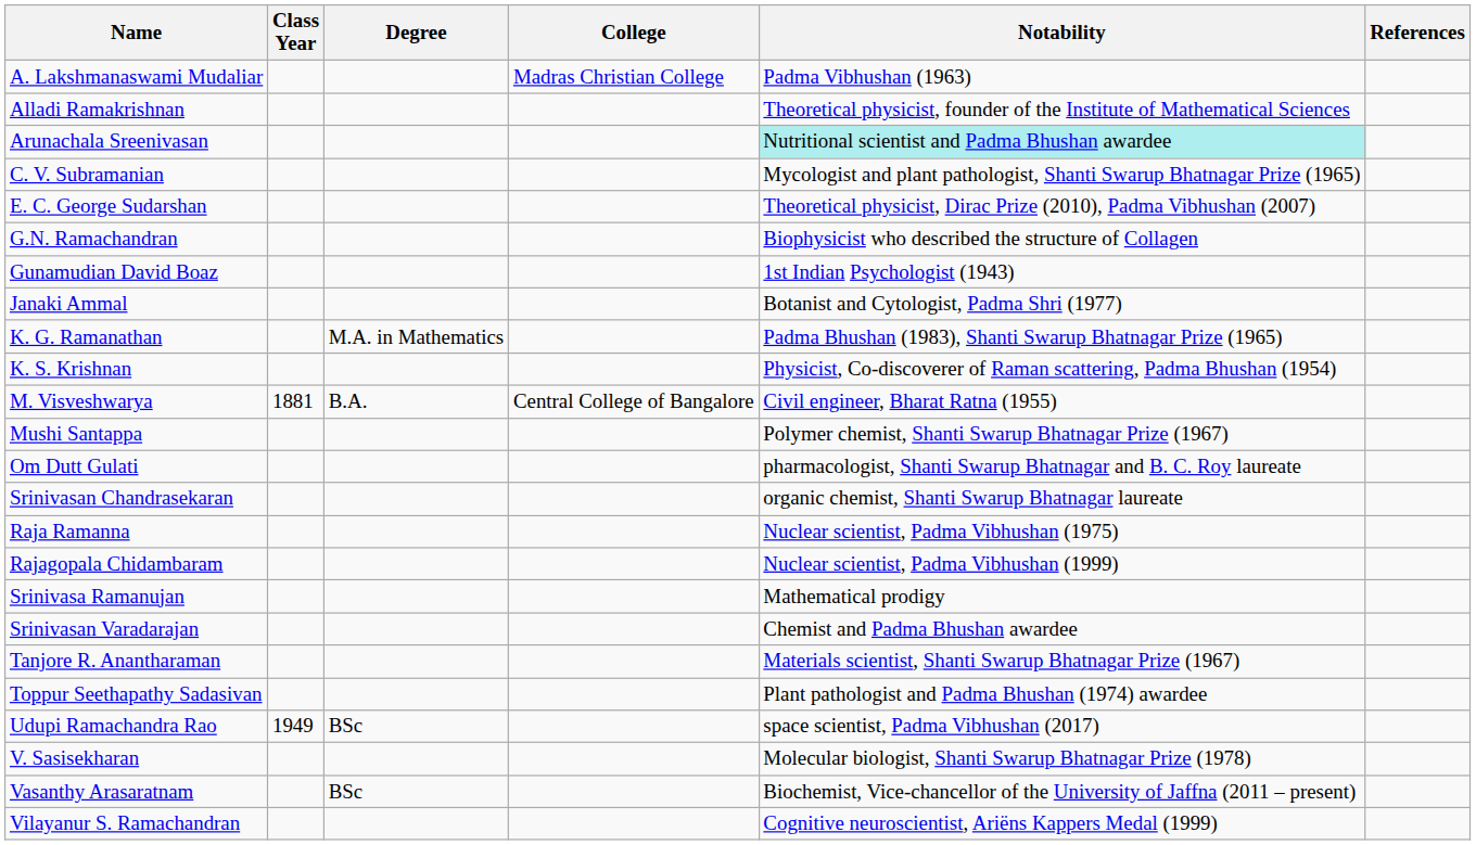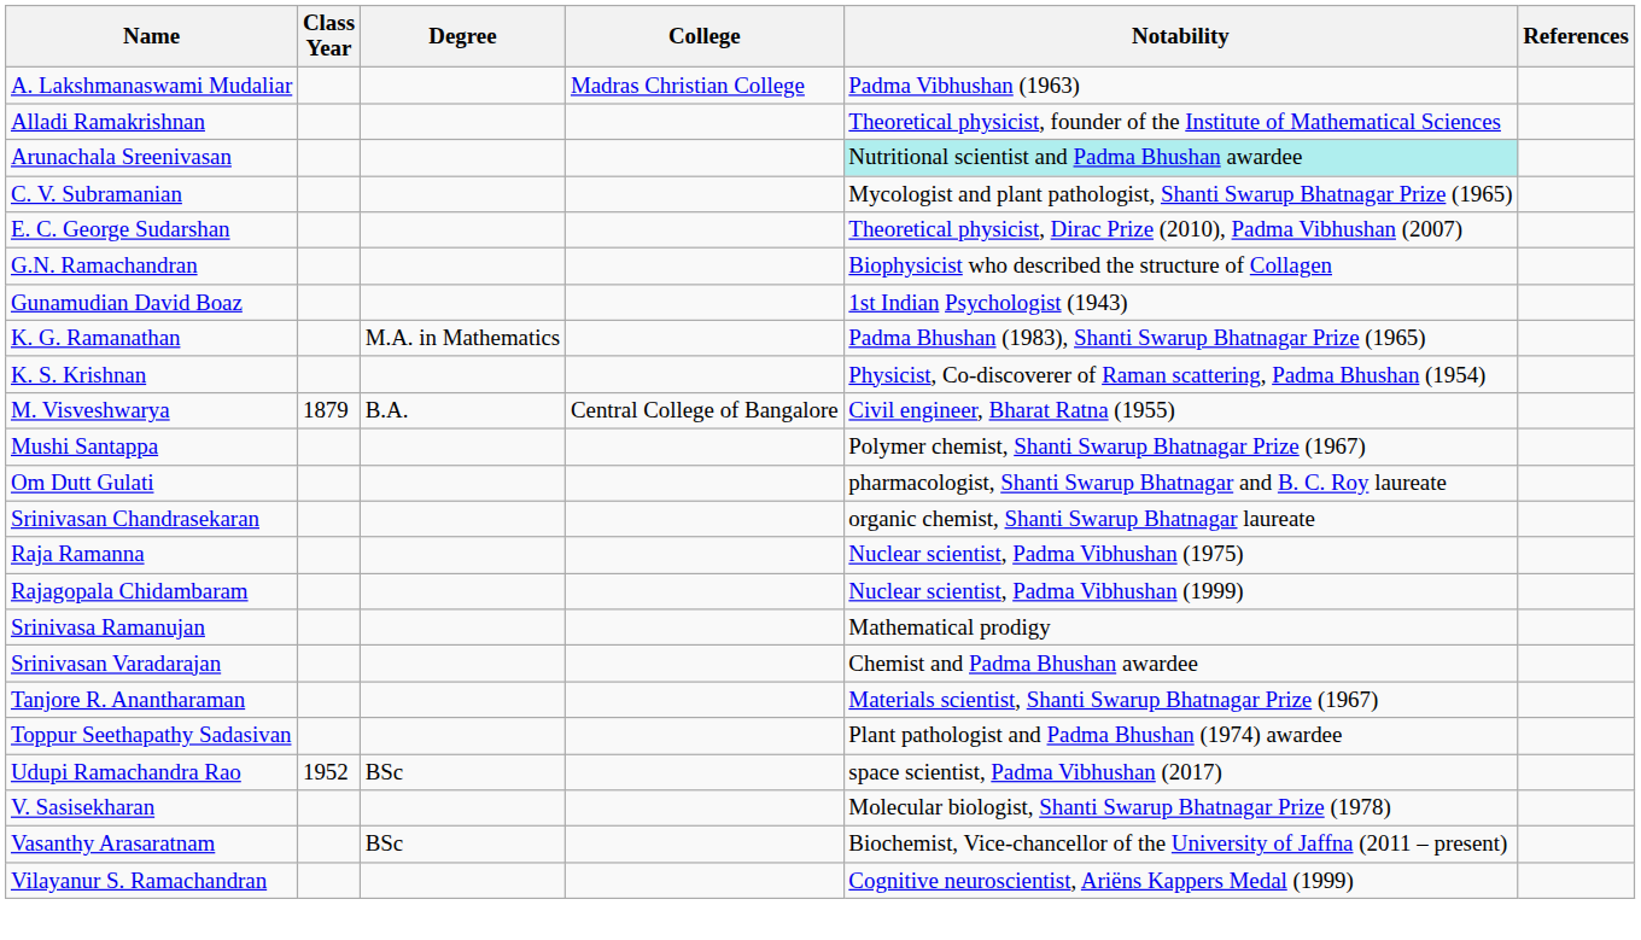- row: Janaki Ammal | Botanist and Cytologist, Padma Shri (1977)
M. Visveshwarya | Class Year: 1881 -> 1879
Udupi Ramachandra Rao | Class Year: 1949 -> 1952
